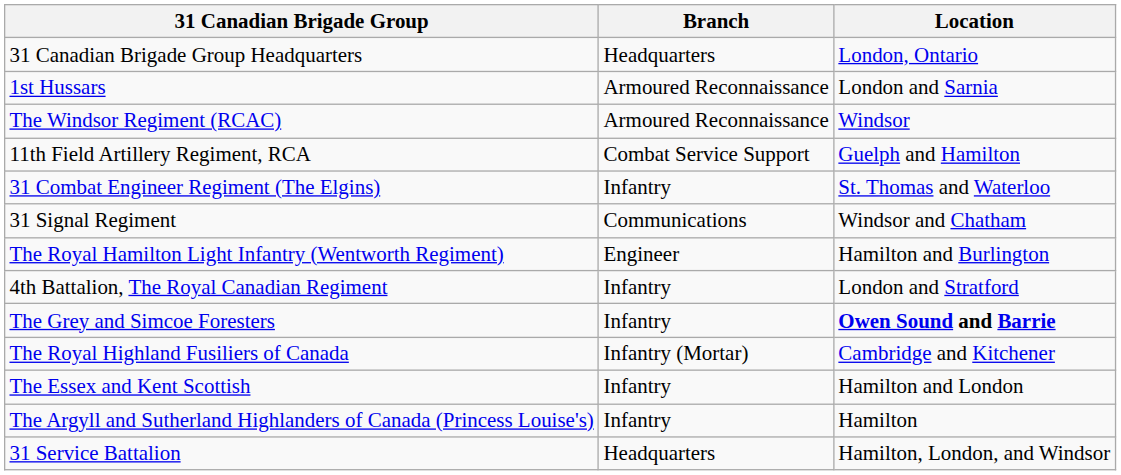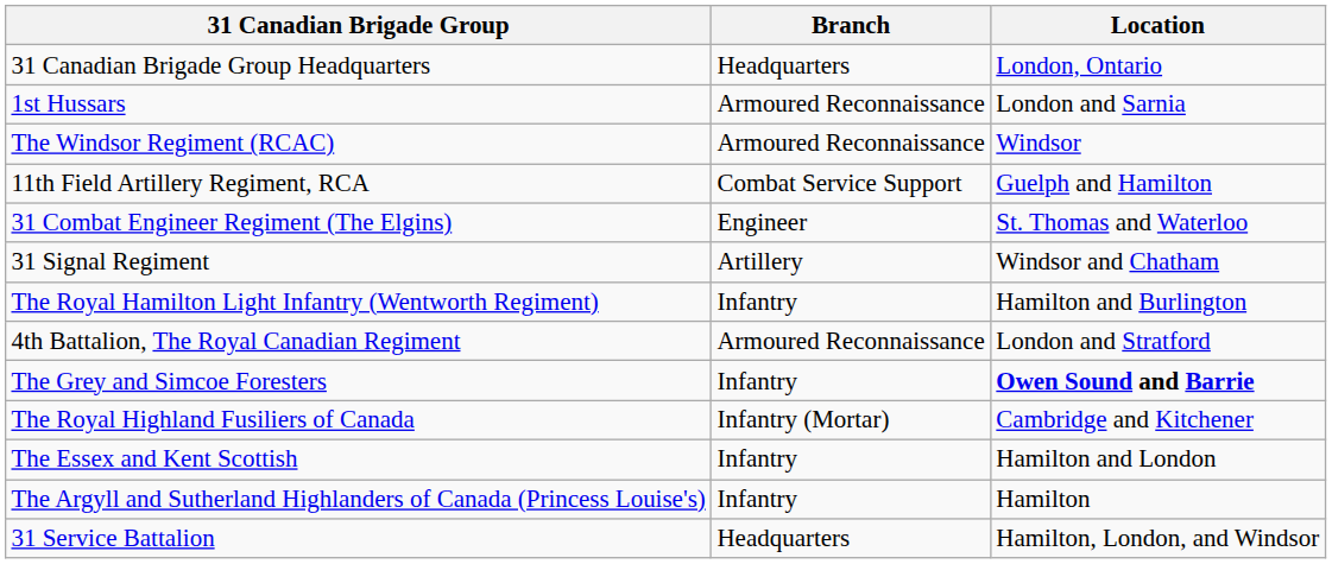31 Combat Engineer Regiment (The Elgins) | Branch: Infantry -> Engineer
31 Signal Regiment | Branch: Communications -> Artillery
The Royal Hamilton Light Infantry (Wentworth Regiment) | Branch: Engineer -> Infantry
4th Battalion, The Royal Canadian Regiment | Branch: Infantry -> Armoured Reconnaissance
